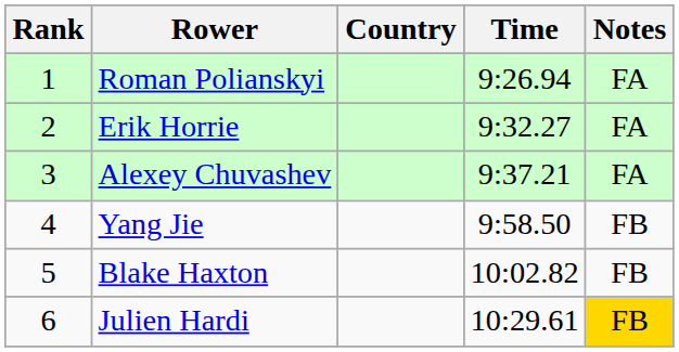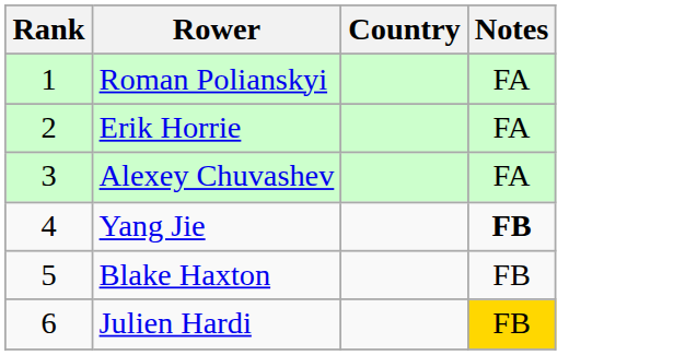- column: Time | 9:26.94 | 9:32.27 | 9:37.21 | 9:58.50 | 10:02.82 | 10:29.61
Yang Jie | Notes: normal -> bold
